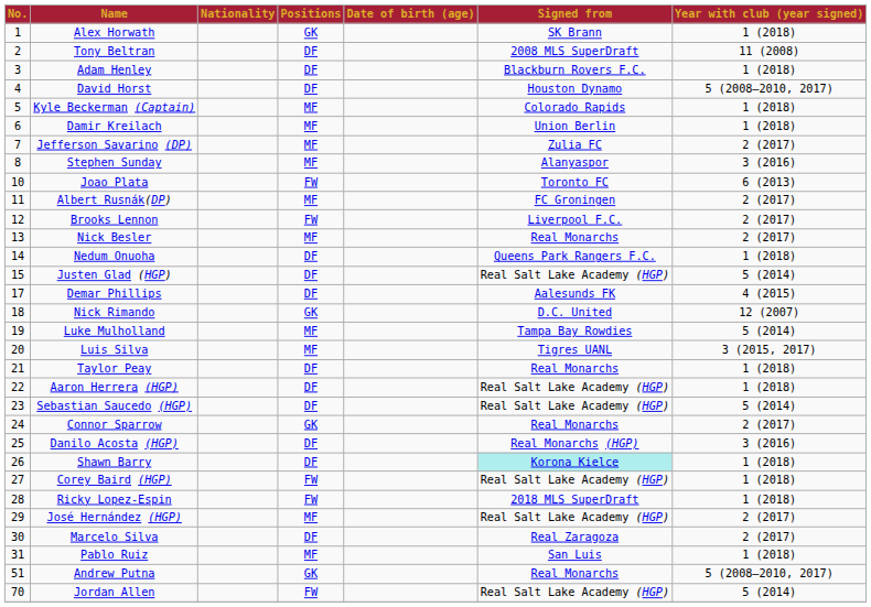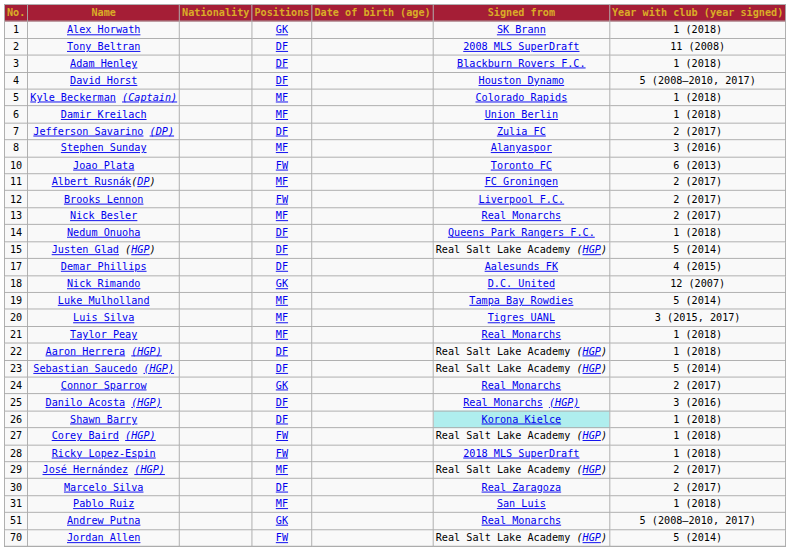Jefferson Savarino (DP) | Positions: MF -> DF
Taylor Peay | Positions: DF -> MF
